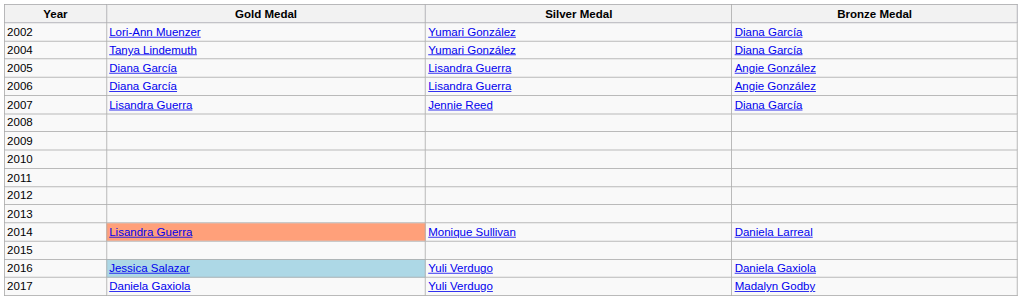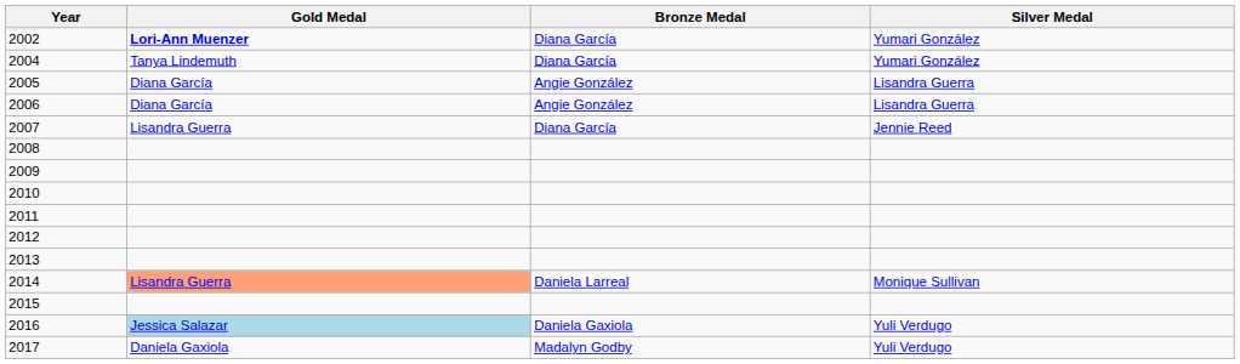columns swapped: Silver Medal <-> Bronze Medal
2002 | Gold Medal: normal -> bold
